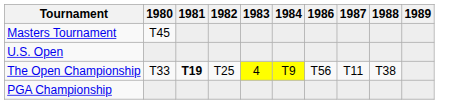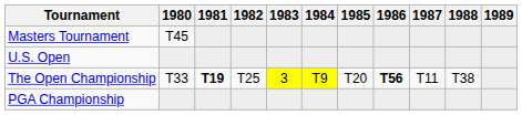+ column: 1985 | T20
The Open Championship | 1983: 4 -> 3
The Open Championship | 1986: normal -> bold
